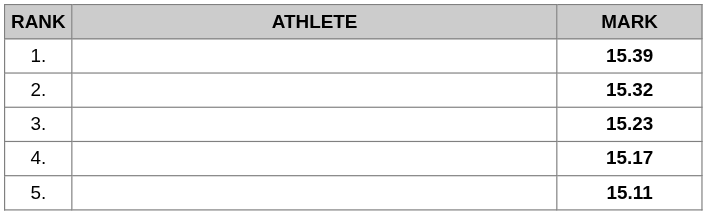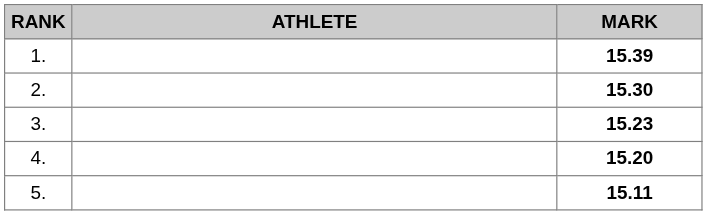2. | MARK: 15.32 -> 15.30
4. | MARK: 15.17 -> 15.20
